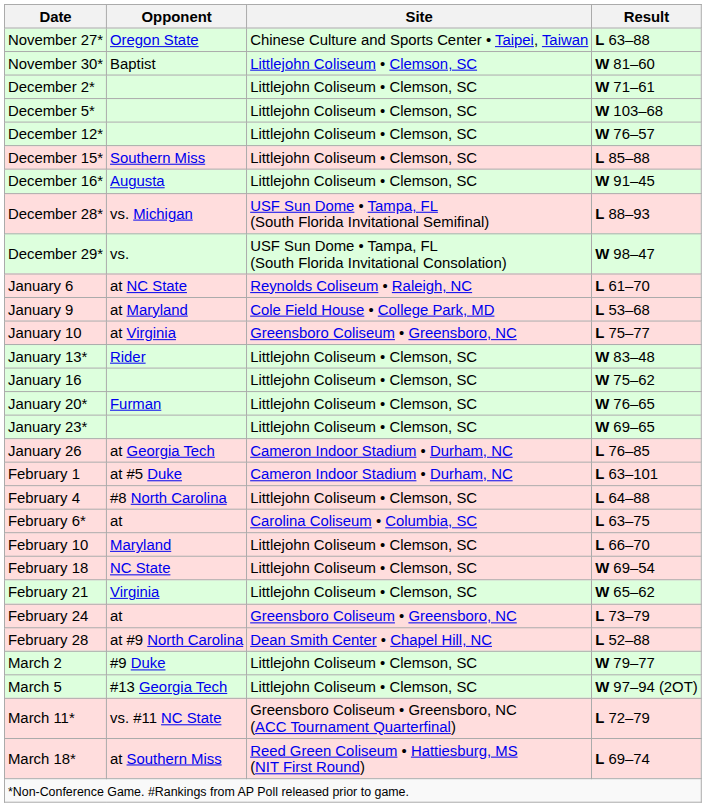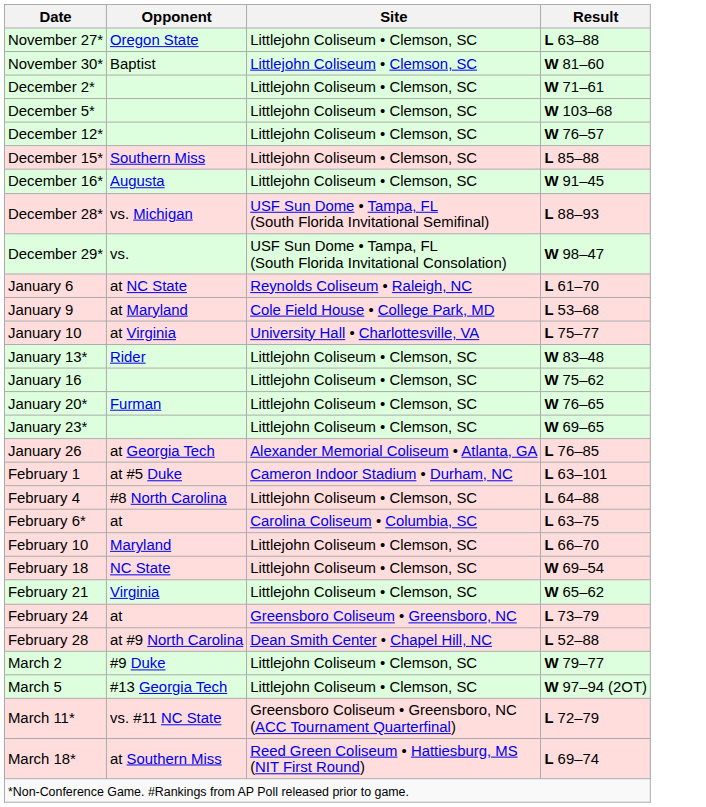November 27* | Site: Chinese Culture and Sports Center • Taipei, Taiwan -> Littlejohn Coliseum • Clemson, SC
January 10 | Site: Greensboro Coliseum • Greensboro, NC -> University Hall • Charlottesville, VA
January 26 | Site: Cameron Indoor Stadium • Durham, NC -> Alexander Memorial Coliseum • Atlanta, GA
